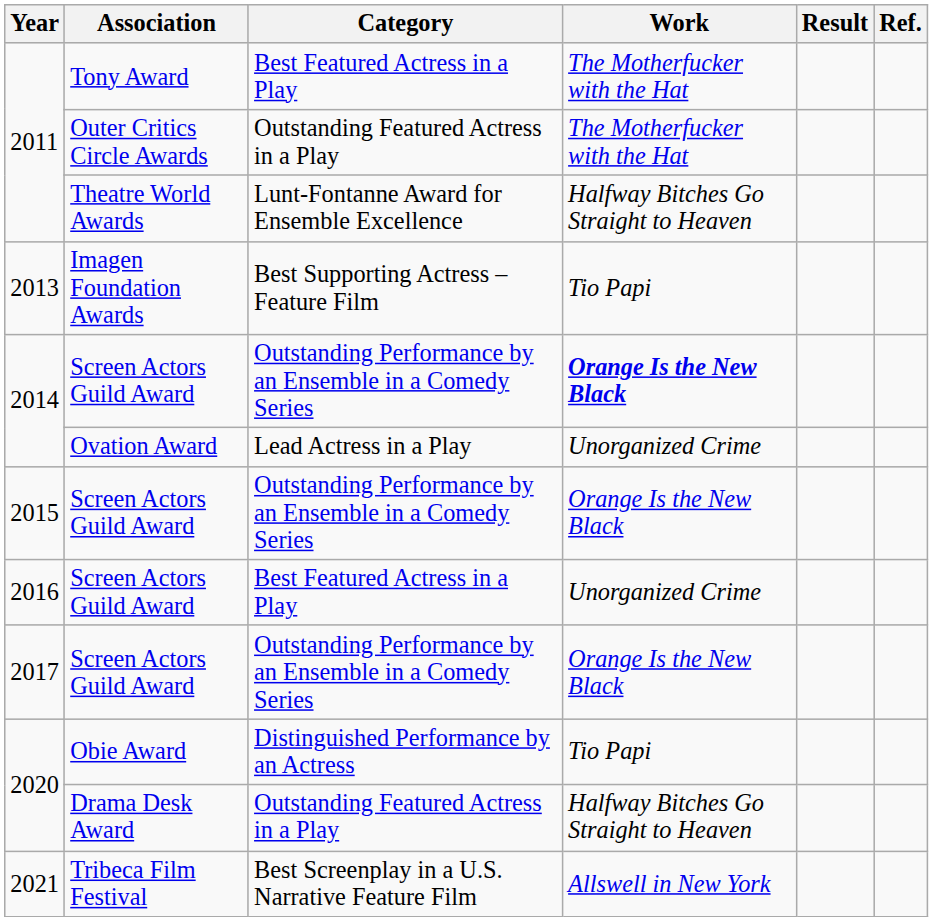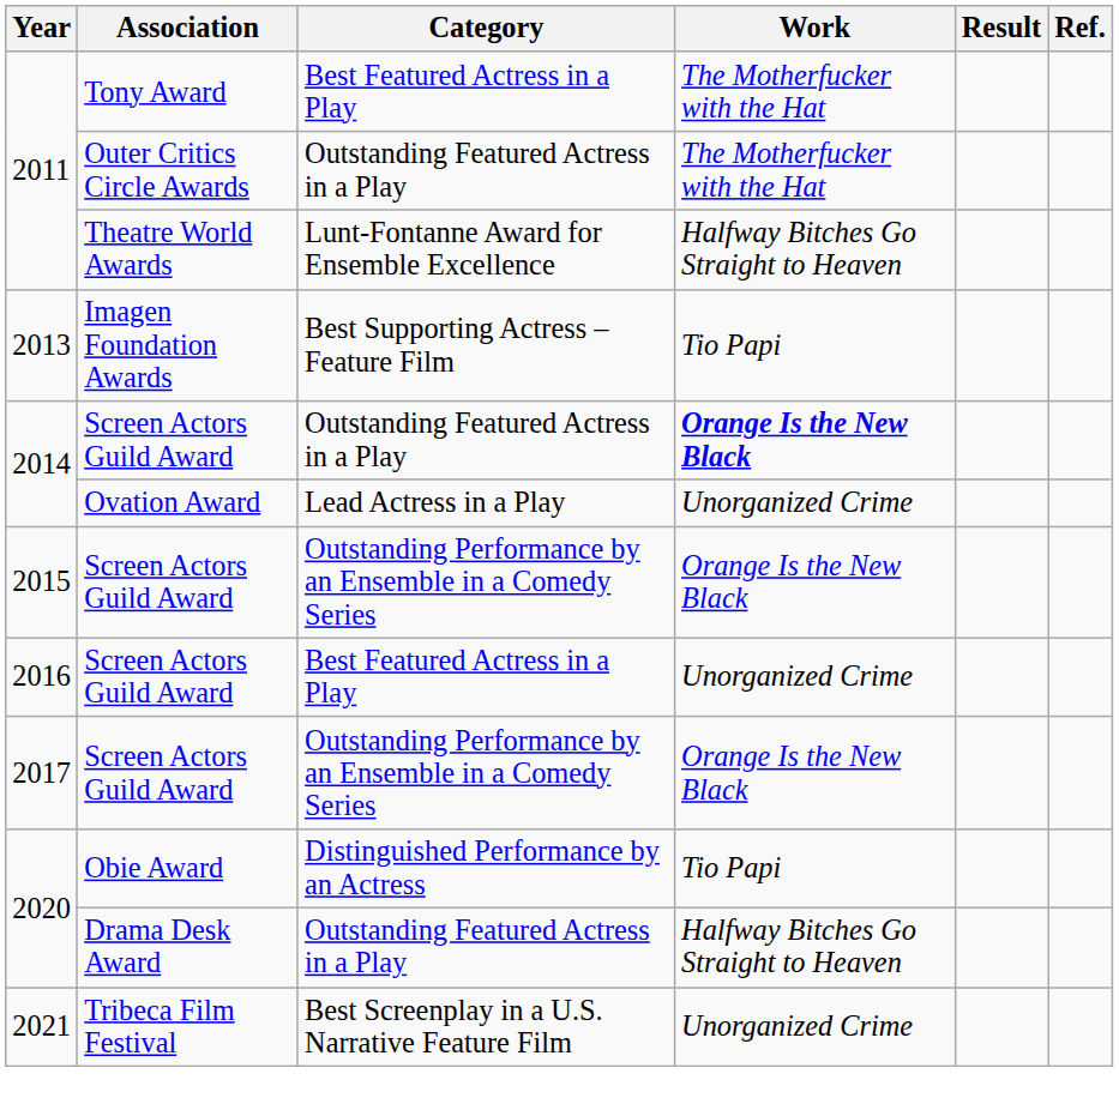2014 / Screen Actors Guild Award | Category: Outstanding Performance by an Ensemble in a Comedy Series -> Outstanding Featured Actress in a Play
Tribeca Film Festival | Work: Allswell in New York -> Unorganized Crime
